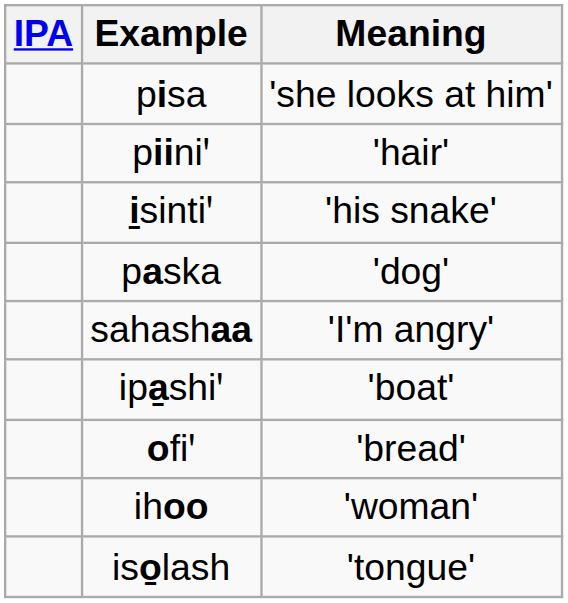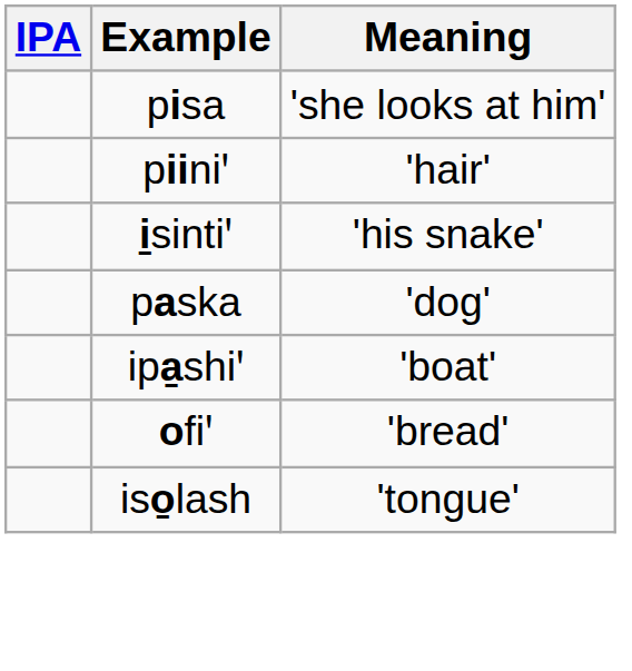- row: sahashaa | 'I'm angry'
- row: ihoo | 'woman'
